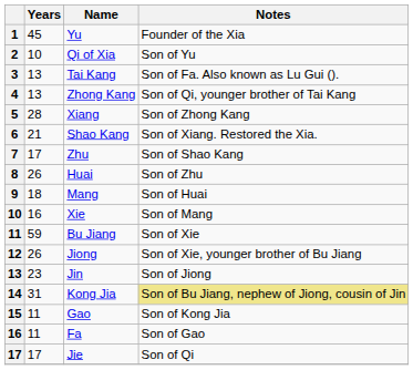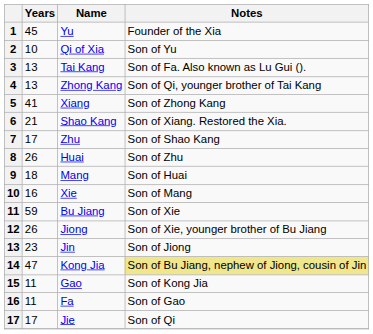Xiang | Years: 28 -> 41
Kong Jia | Years: 31 -> 47
